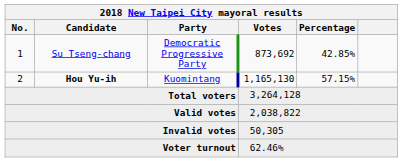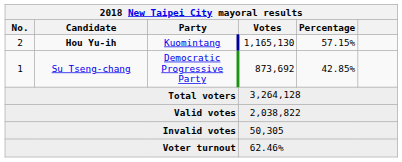rows swapped: 1 <-> 2
